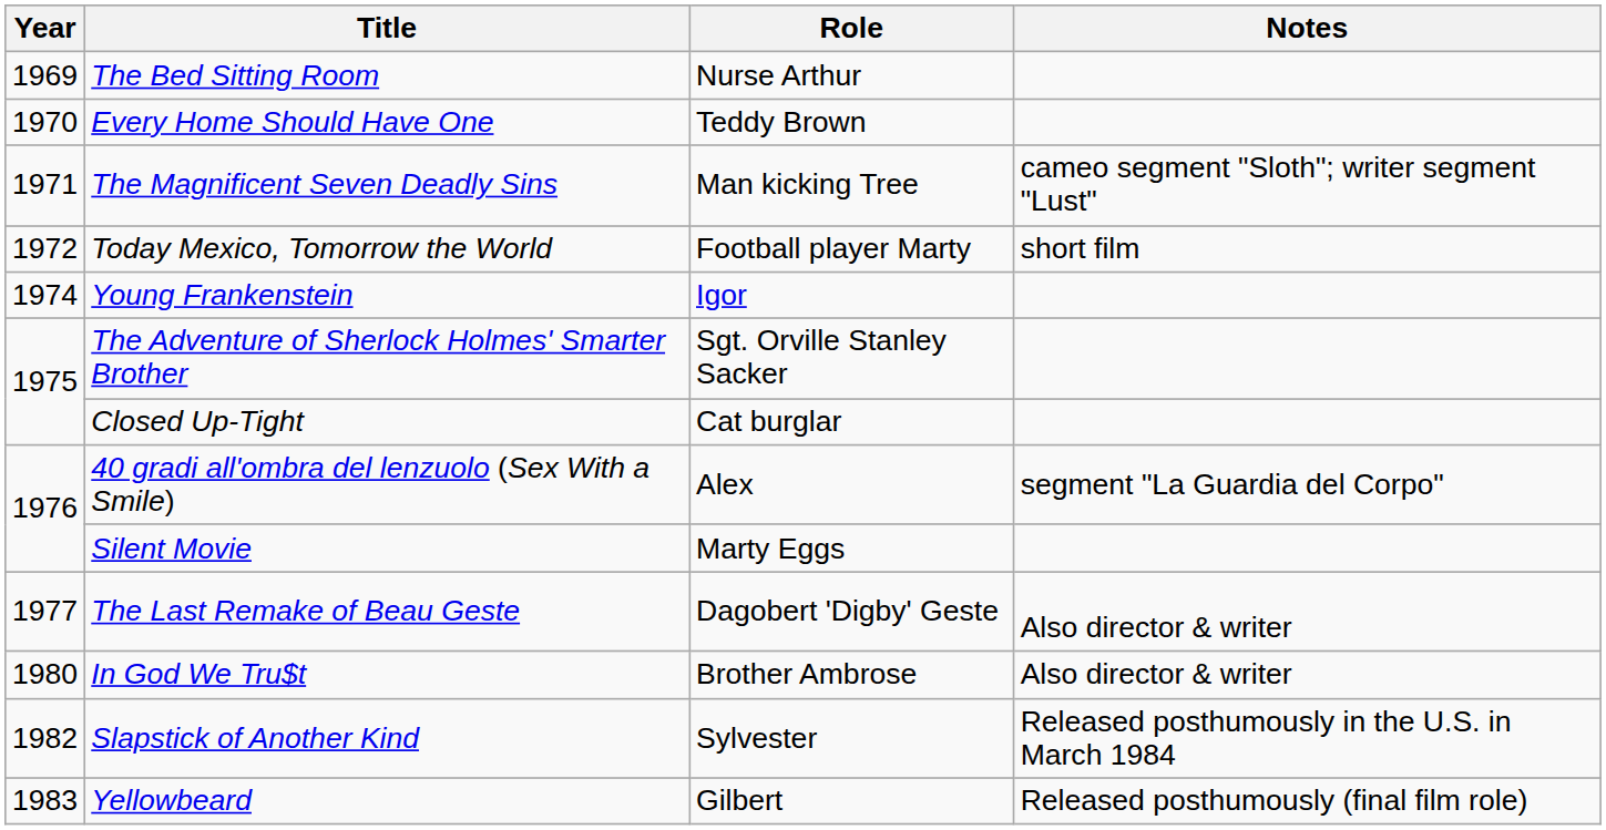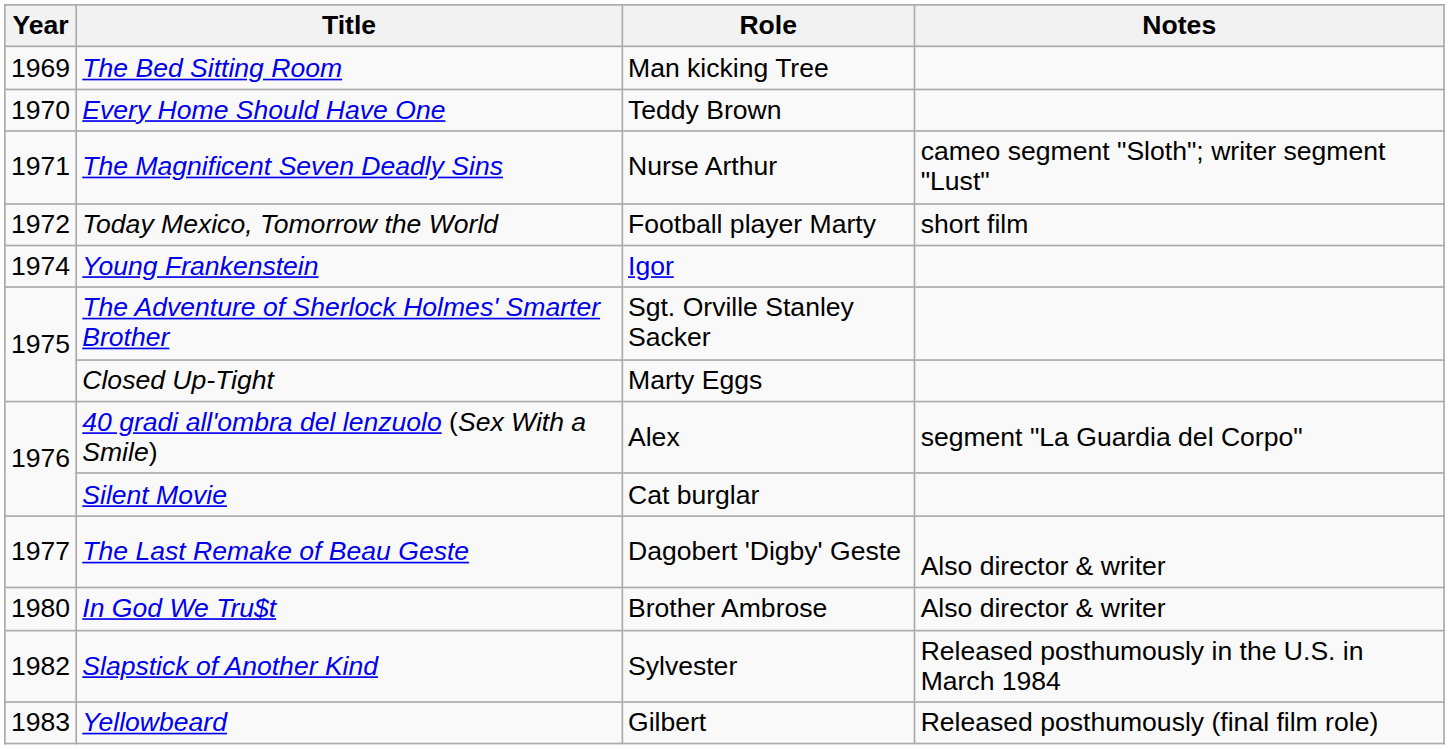The Bed Sitting Room | Role: Nurse Arthur -> Man kicking Tree
The Magnificent Seven Deadly Sins | Role: Man kicking Tree -> Nurse Arthur
Closed Up-Tight | Role: Cat burglar -> Marty Eggs
Silent Movie | Role: Marty Eggs -> Cat burglar
